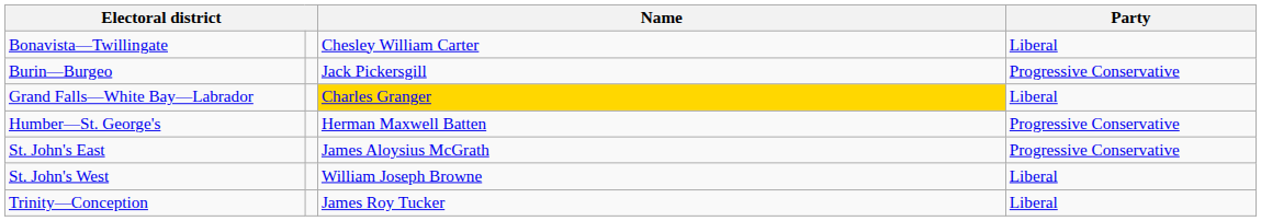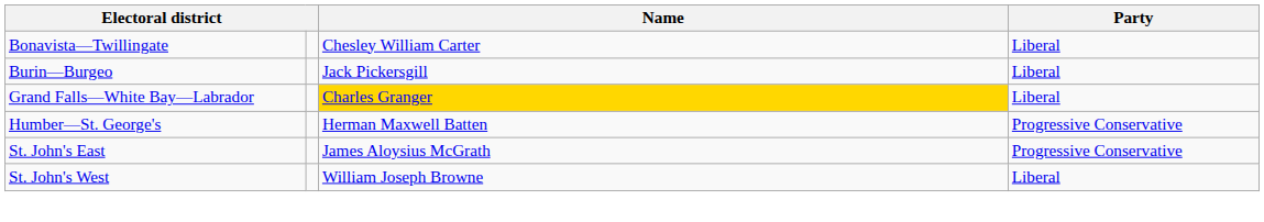Burin—Burgeo | Party: Progressive Conservative -> Liberal
- row: Trinity—Conception | James Roy Tucker | Liberal
